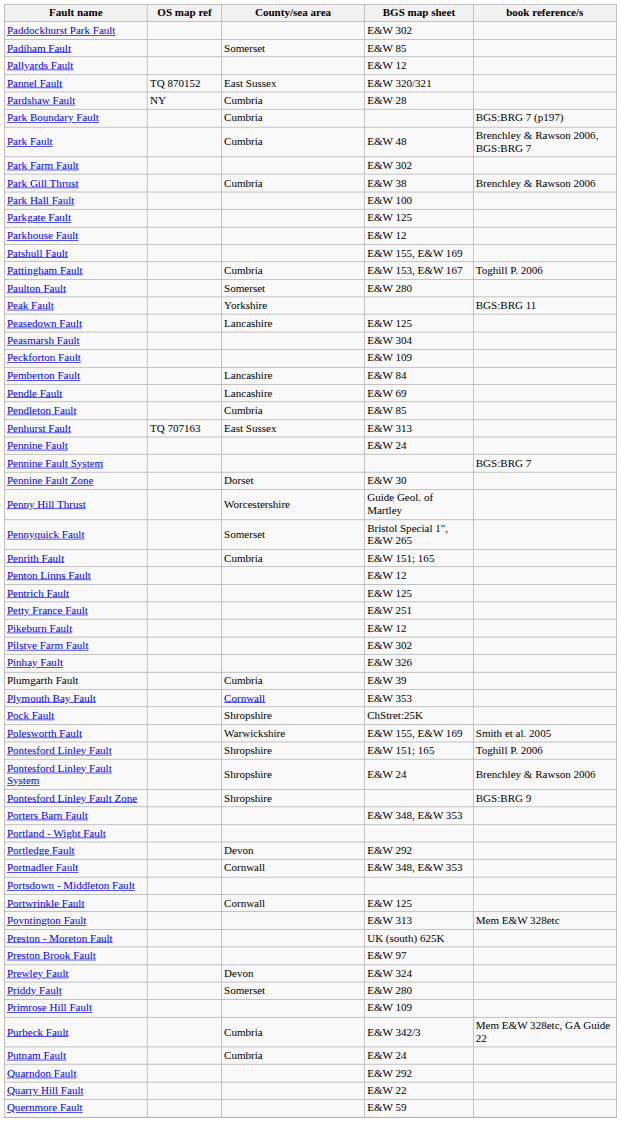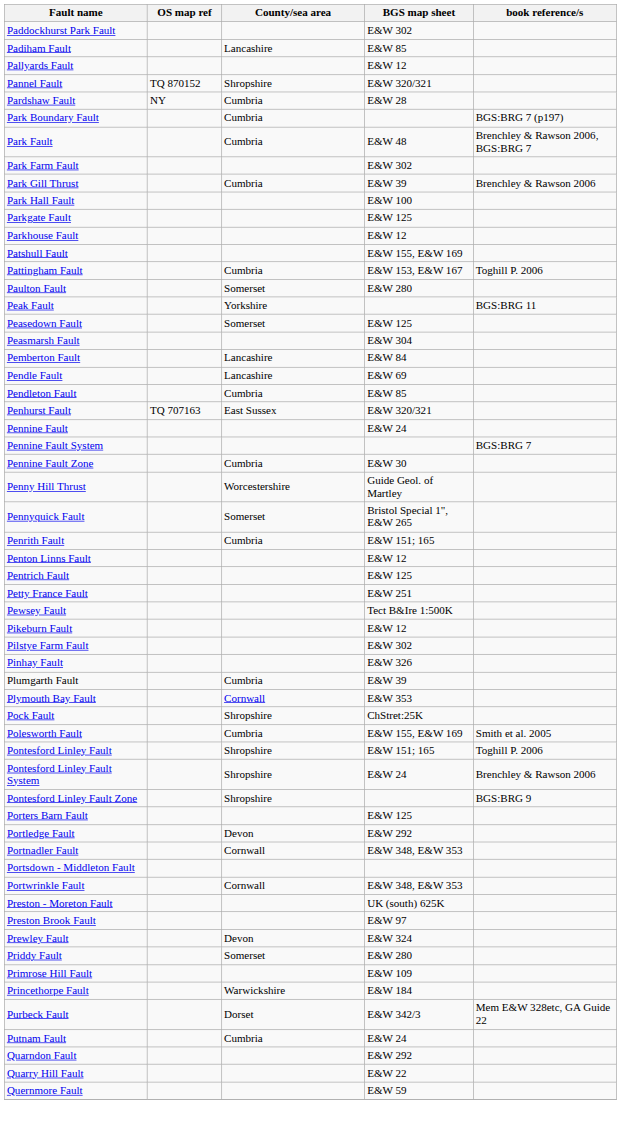Padiham Fault | County/sea area: Somerset -> Lancashire
Pannel Fault | County/sea area: East Sussex -> Shropshire
Park Gill Thrust | BGS map sheet: E&W 38 -> E&W 39
Peasedown Fault | County/sea area: Lancashire -> Somerset
- row: Peckforton Fault | E&W 109
Penhurst Fault | BGS map sheet: E&W 313 -> E&W 320/321
Pennine Fault Zone | County/sea area: Dorset -> Cumbria
+ row: Pewsey Fault | Tect B&Ire 1:500K
Polesworth Fault | County/sea area: Warwickshire -> Cumbria
Porters Barn Fault | BGS map sheet: E&W 348, E&W 353 -> E&W 125
- row: Portland - Wight Fault
Portwrinkle Fault | BGS map sheet: E&W 125 -> E&W 348, E&W 353
- row: Poyntington Fault | E&W 313 | Mem E&W 328etc
+ row: Princethorpe Fault | Warwickshire | E&W 184
Purbeck Fault | County/sea area: Cumbria -> Dorset
